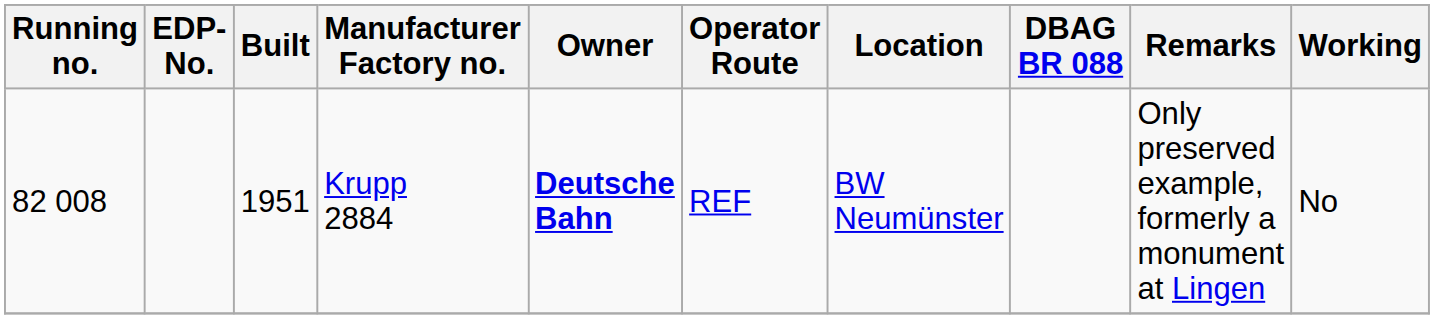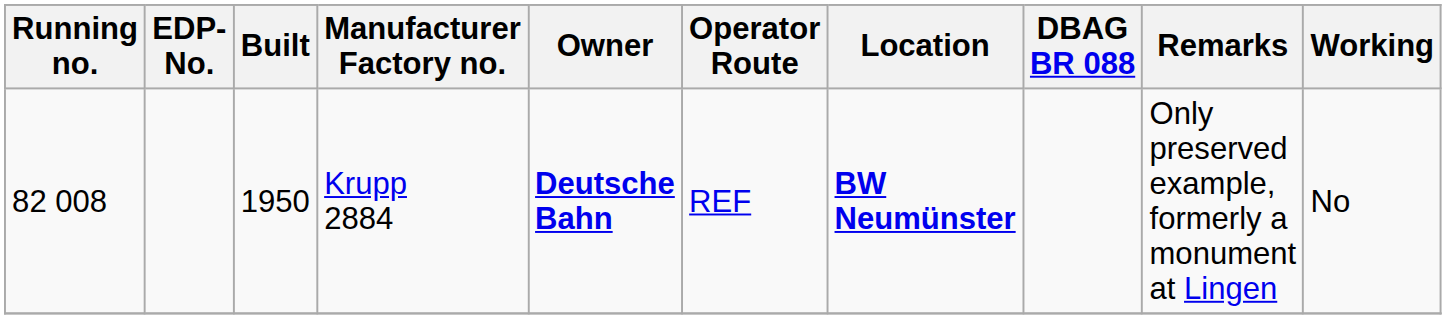Krupp 2884 | Built: 1951 -> 1950
Krupp 2884 | Location: normal -> bold
